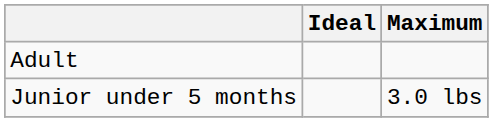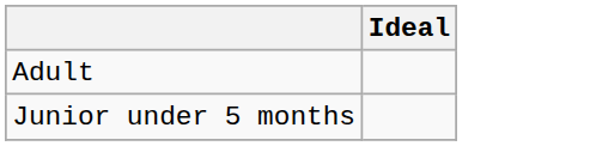- column: Maximum | 3.0 lbs
